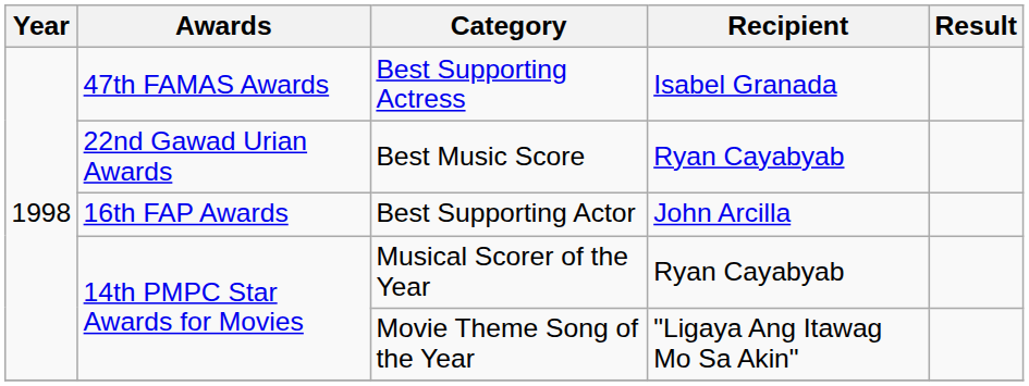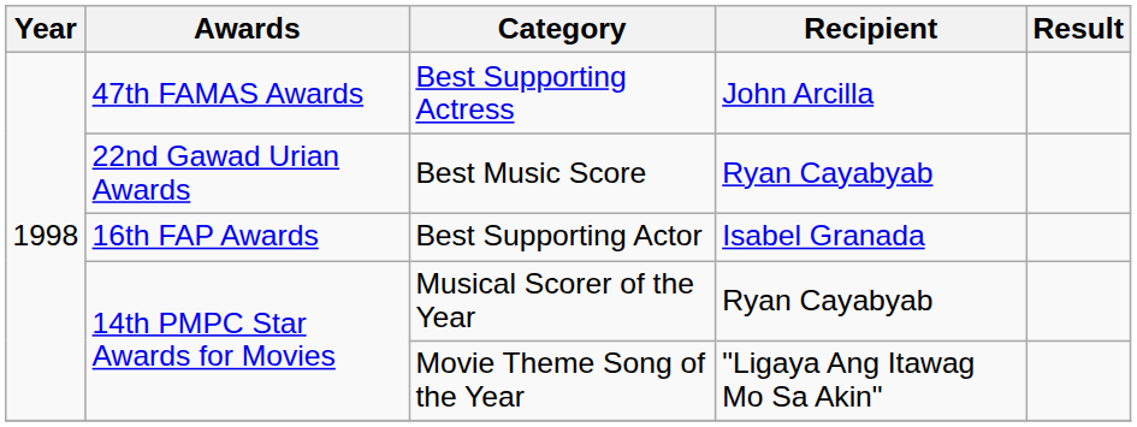Best Supporting Actress | Recipient: Isabel Granada -> John Arcilla
Best Supporting Actor | Recipient: John Arcilla -> Isabel Granada
